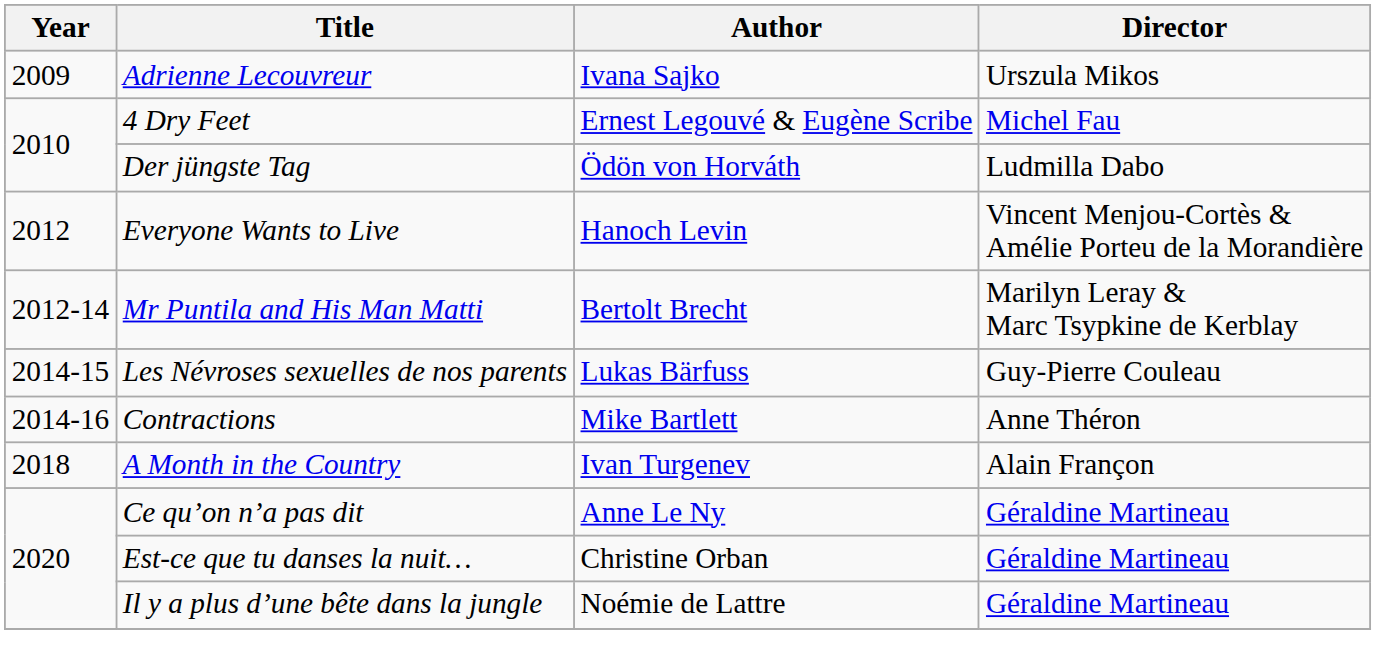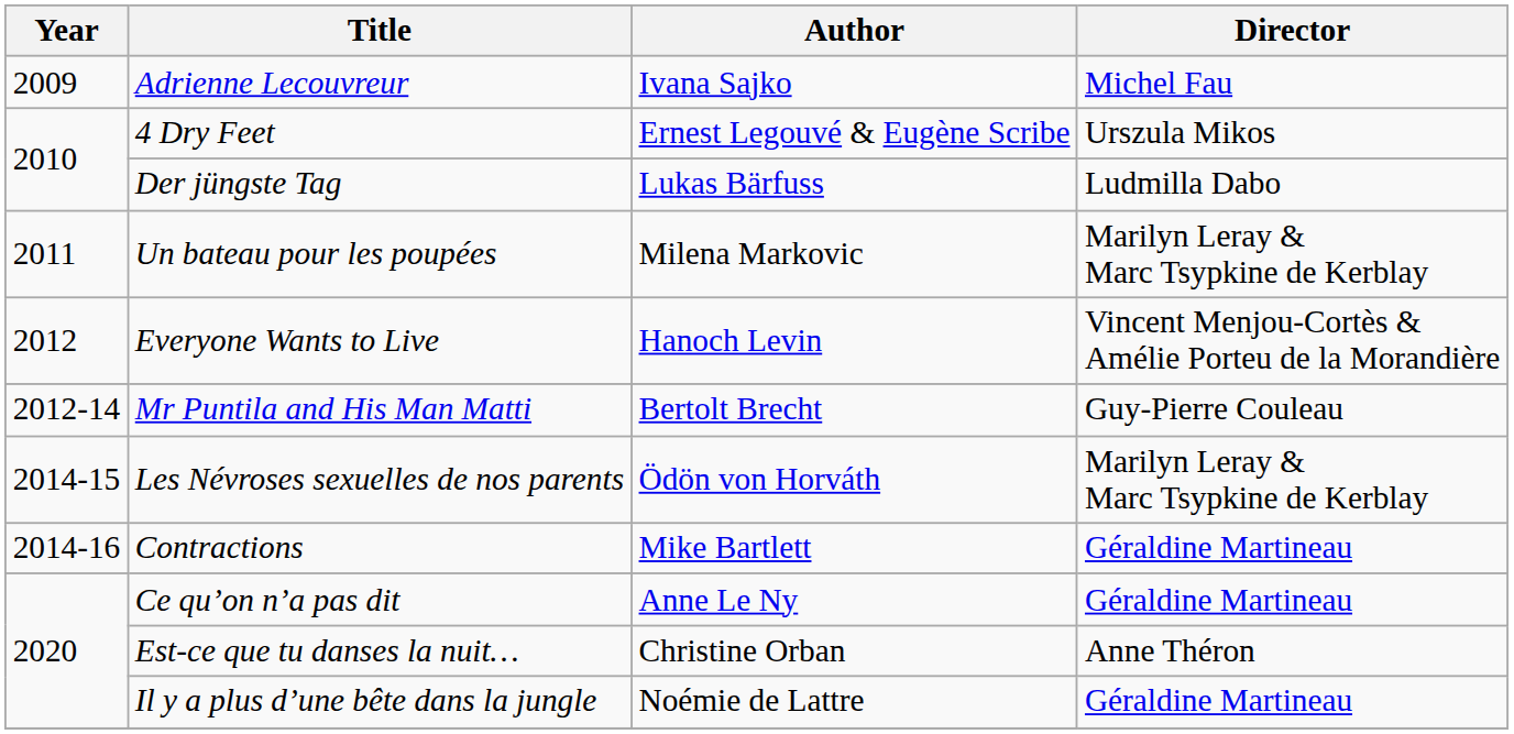Adrienne Lecouvreur | Director: Urszula Mikos -> Michel Fau
4 Dry Feet | Director: Michel Fau -> Urszula Mikos
Der jüngste Tag | Author: Ödön von Horváth -> Lukas Bärfuss
+ row: 2011 | Un bateau pour les poupées | Milena Markovic | Marilyn Leray & Marc Tsypkine de Kerblay
Mr Puntila and His Man Matti | Director: Marilyn Leray & Marc Tsypkine de Kerblay -> Guy-Pierre Couleau
Les Névroses sexuelles de nos parents | Author: Lukas Bärfuss -> Ödön von Horváth
Les Névroses sexuelles de nos parents | Director: Guy-Pierre Couleau -> Marilyn Leray & Marc Tsypkine de Kerblay
Contractions | Director: Anne Théron -> Géraldine Martineau
- row: 2018 | A Month in the Country | Ivan Turgenev | Alain Françon
Est-ce que tu danses la nuit… | Director: Géraldine Martineau -> Anne Théron
